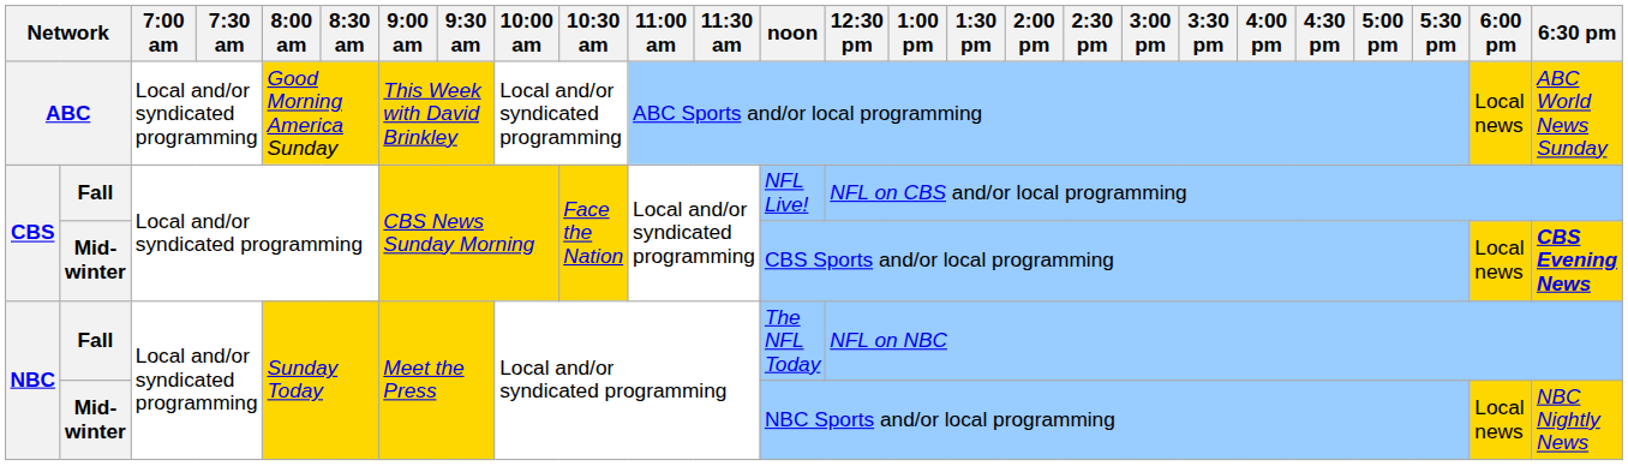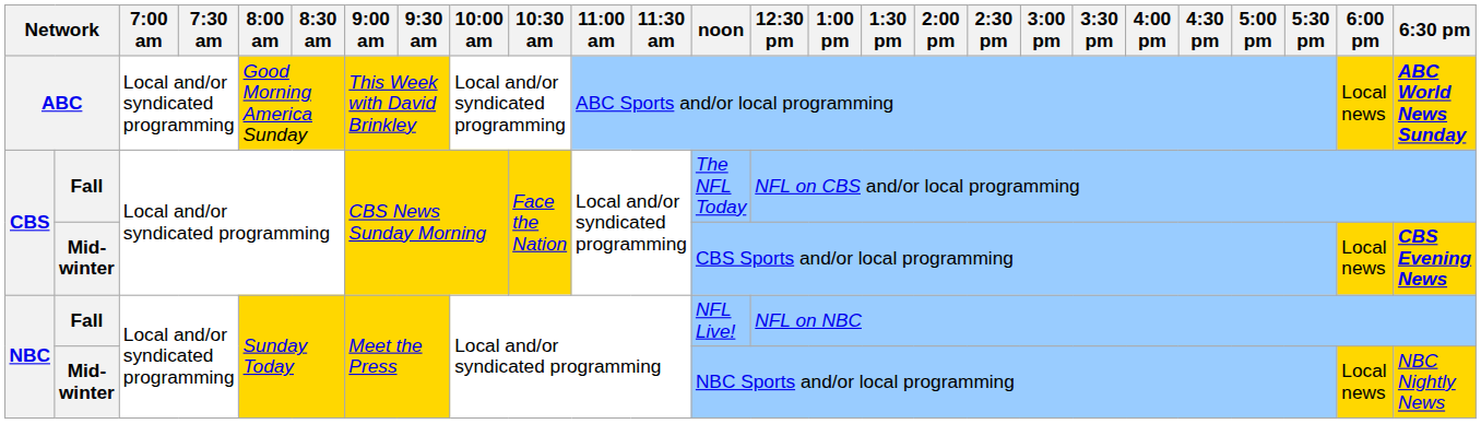ABC | 6:30 pm: normal -> bold
CBS / Fall | noon: NFL Live! -> The NFL Today
NBC / Fall | noon: The NFL Today -> NFL Live!
